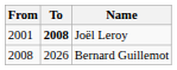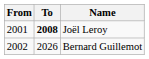Bernard Guillemot | From: 2008 -> 2002
